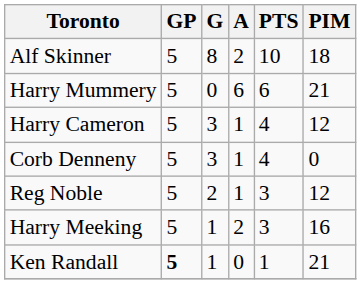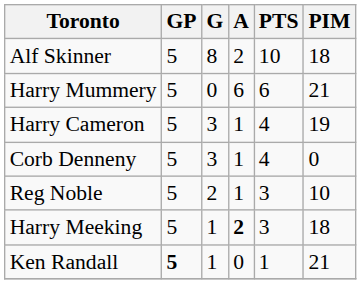Harry Cameron | PIM: 12 -> 19
Reg Noble | PIM: 12 -> 10
Harry Meeking | A: normal -> bold
Harry Meeking | PIM: 16 -> 18
